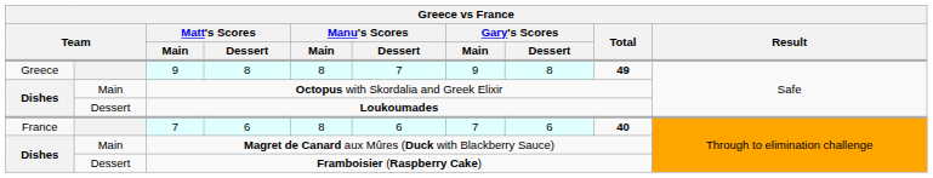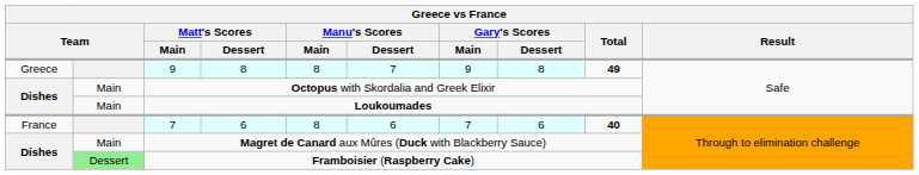Loukoumades | column 2: Dessert -> Main
Framboisier (Raspberry Cake) | column 2: no background -> lightgreen background
